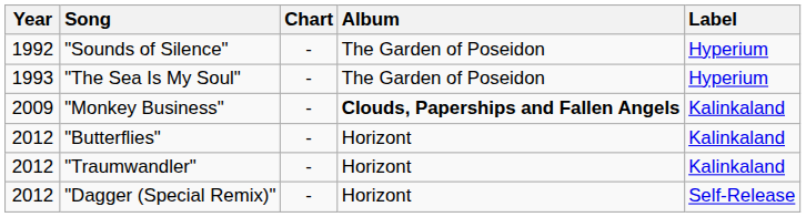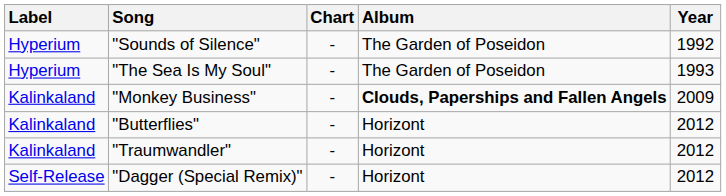columns swapped: Year <-> Label
